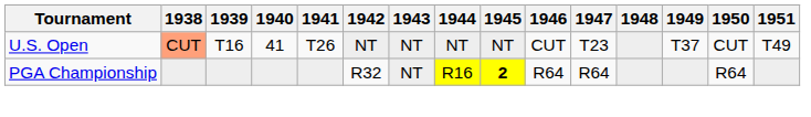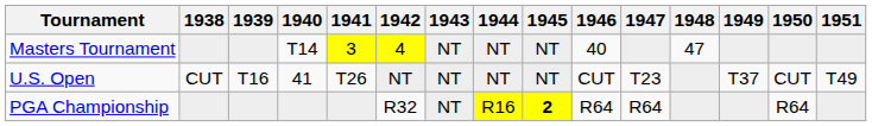+ row: Masters Tournament | T14 | 3 | 4 | NT | NT | NT | 40 | 47
U.S. Open | 1938: lightsalmon background -> no background
